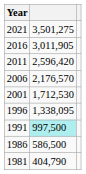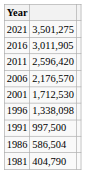1996 | column 2: 1,338,095 -> 1,338,098
1991 | column 2: paleturquoise background -> no background
1986 | column 2: 586,500 -> 586,504
